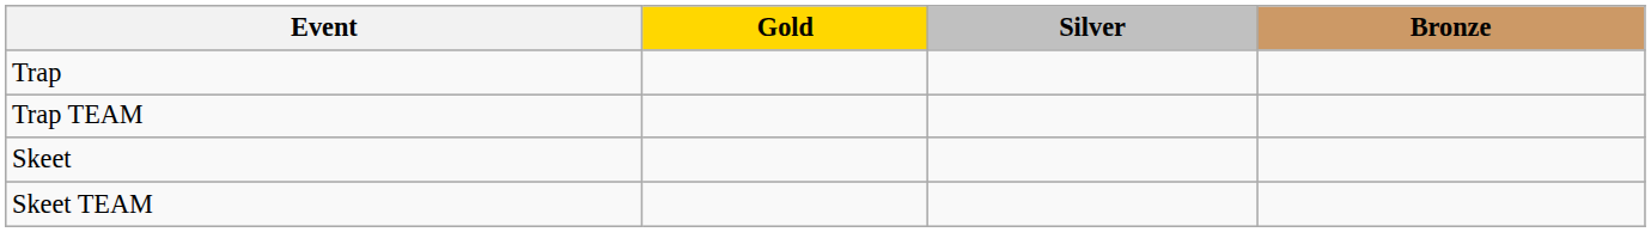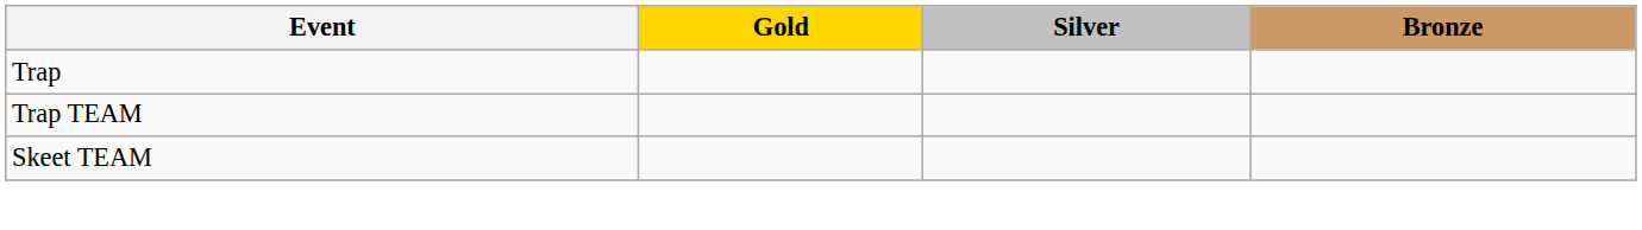- row: Skeet
